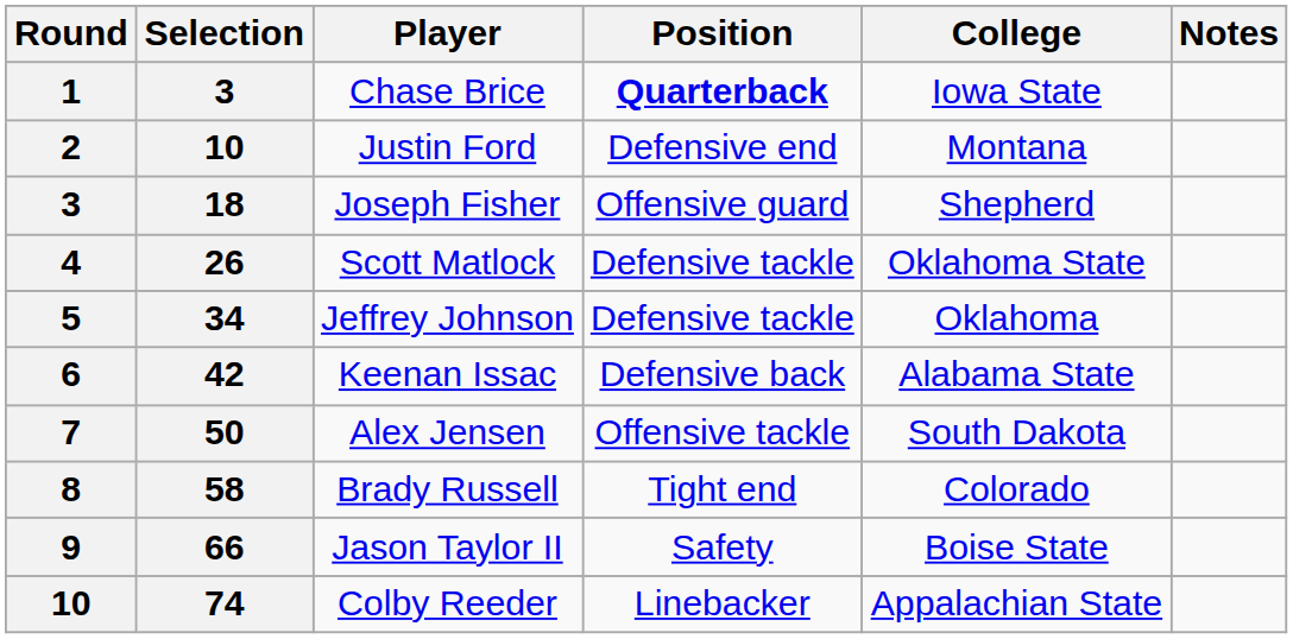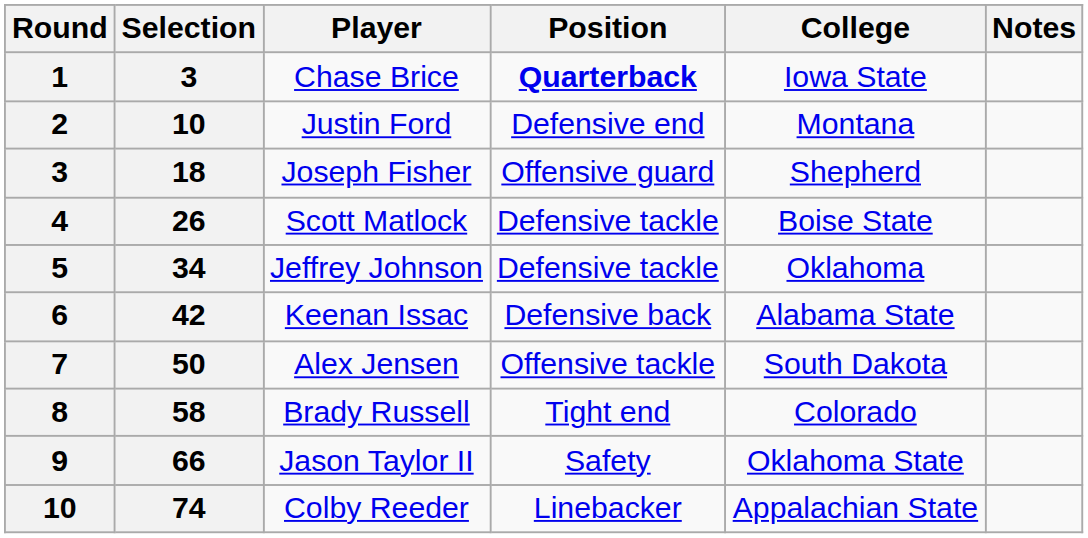Scott Matlock | College: Oklahoma State -> Boise State
Jason Taylor II | College: Boise State -> Oklahoma State
